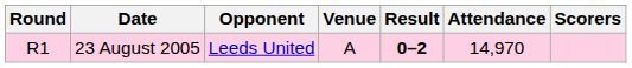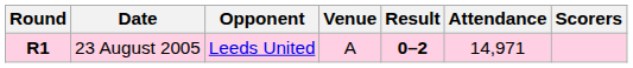23 August 2005 | Round: normal -> bold
23 August 2005 | Attendance: 14,970 -> 14,971
